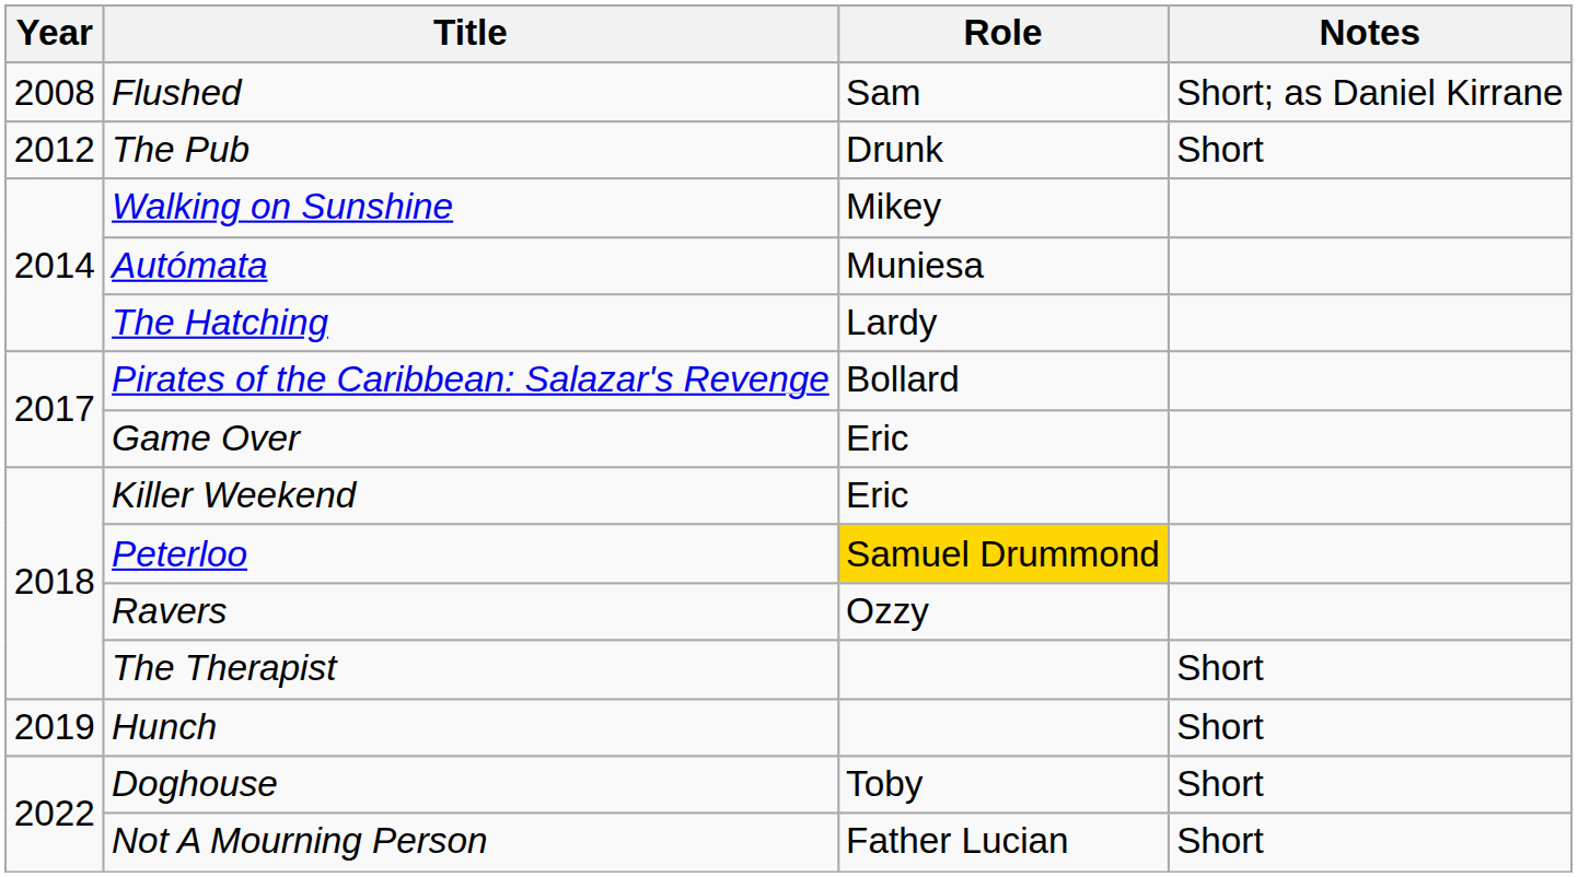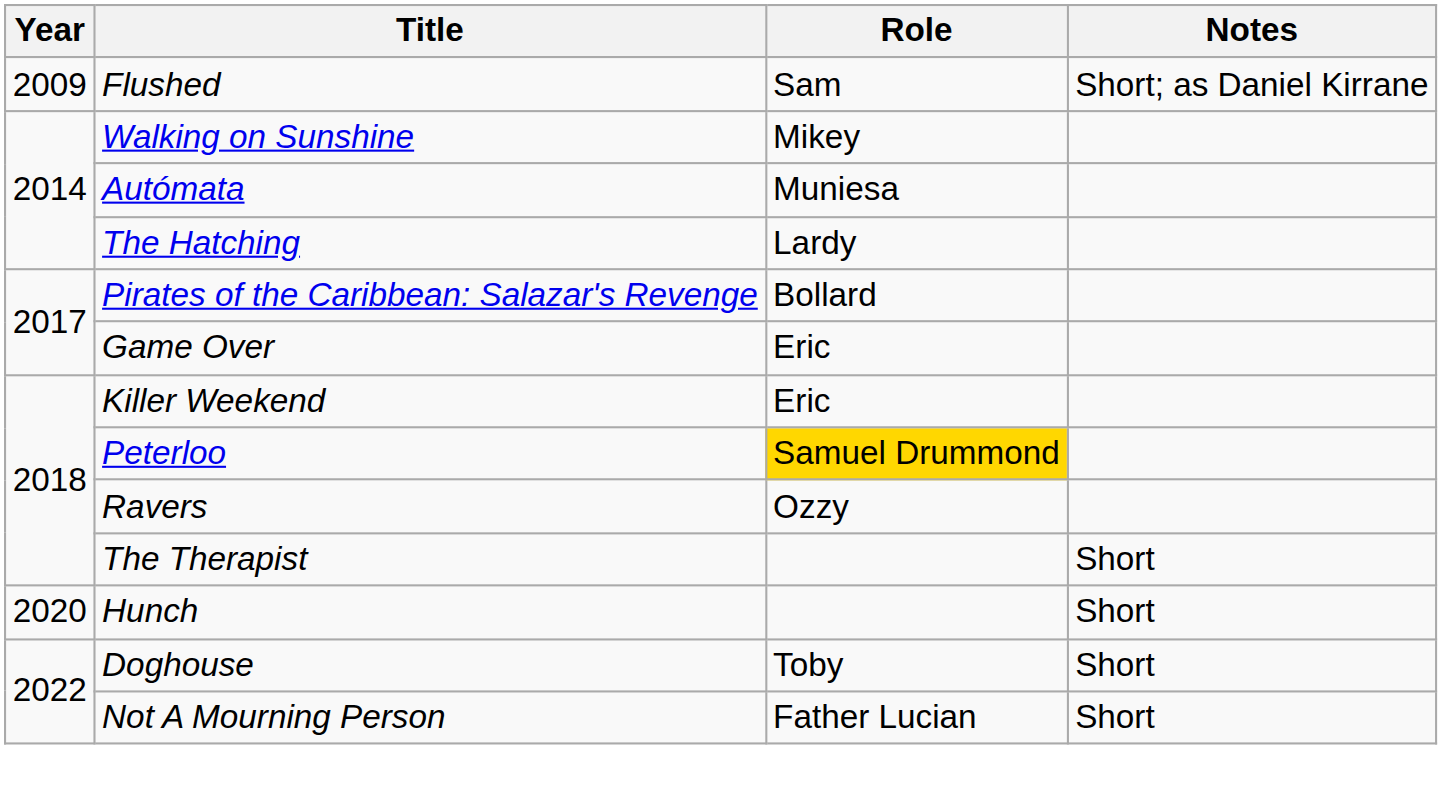Flushed | Year: 2008 -> 2009
- row: 2012 | The Pub | Drunk | Short
Hunch | Year: 2019 -> 2020
